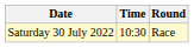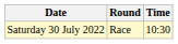columns swapped: Time <-> Round
